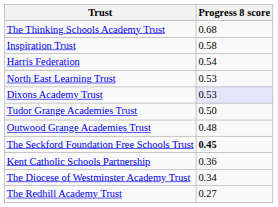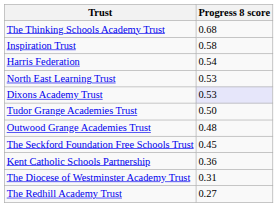The Seckford Foundation Free Schools Trust | Progress 8 score: bold -> normal
The Diocese of Westminster Academy Trust | Progress 8 score: 0.34 -> 0.31
